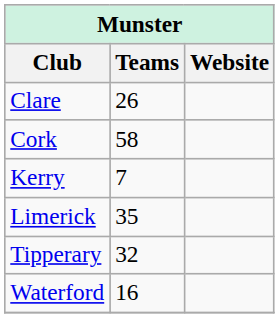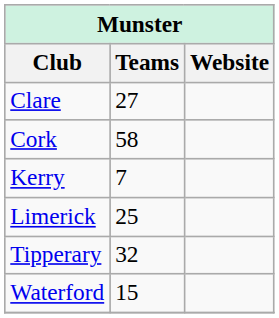Clare | Teams: 26 -> 27
Limerick | Teams: 35 -> 25
Waterford | Teams: 16 -> 15
